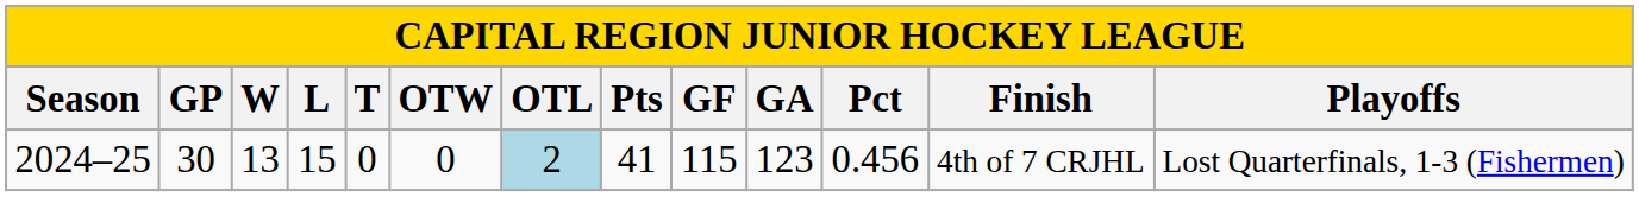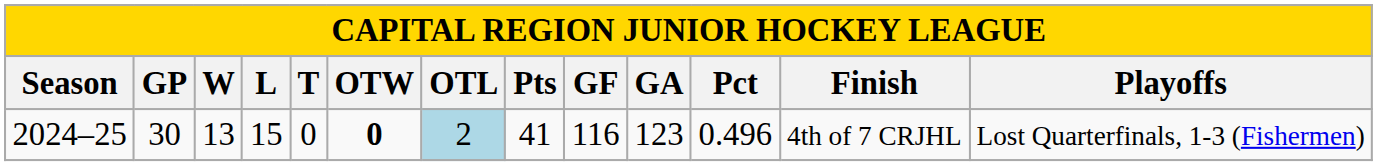2024–25 | OTW: normal -> bold
2024–25 | GF: 115 -> 116
2024–25 | Pct: 0.456 -> 0.496
